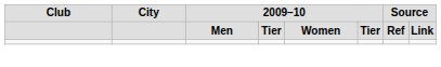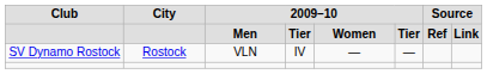+ row: SV Dynamo Rostock | Rostock | VLN | IV | — | —
